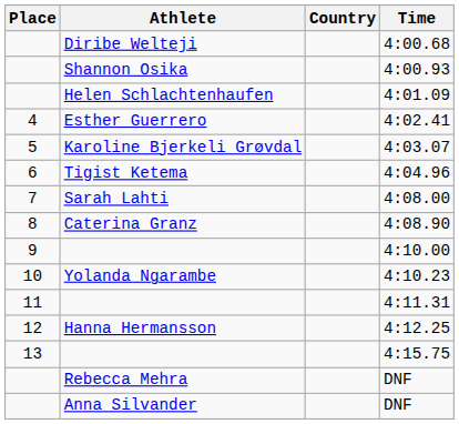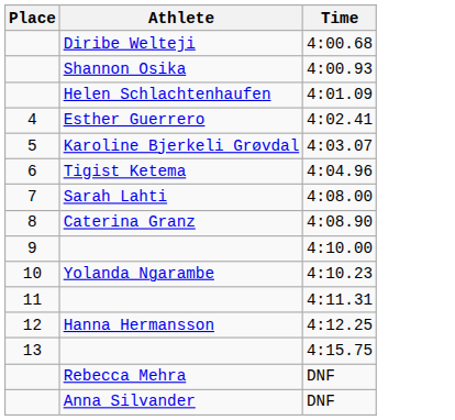- column: Country
